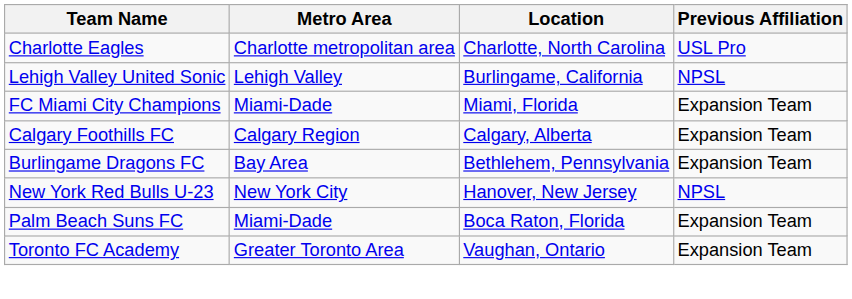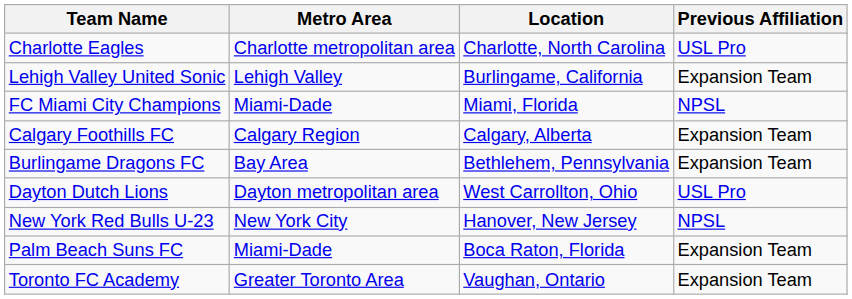Lehigh Valley United Sonic | Previous Affiliation: NPSL -> Expansion Team
FC Miami City Champions | Previous Affiliation: Expansion Team -> NPSL
+ row: Dayton Dutch Lions | Dayton metropolitan area | West Carrollton, Ohio | USL Pro
